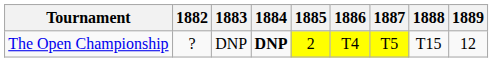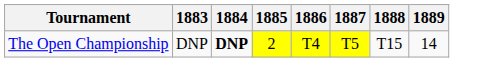- column: 1882 | ?
The Open Championship | 1889: 12 -> 14
